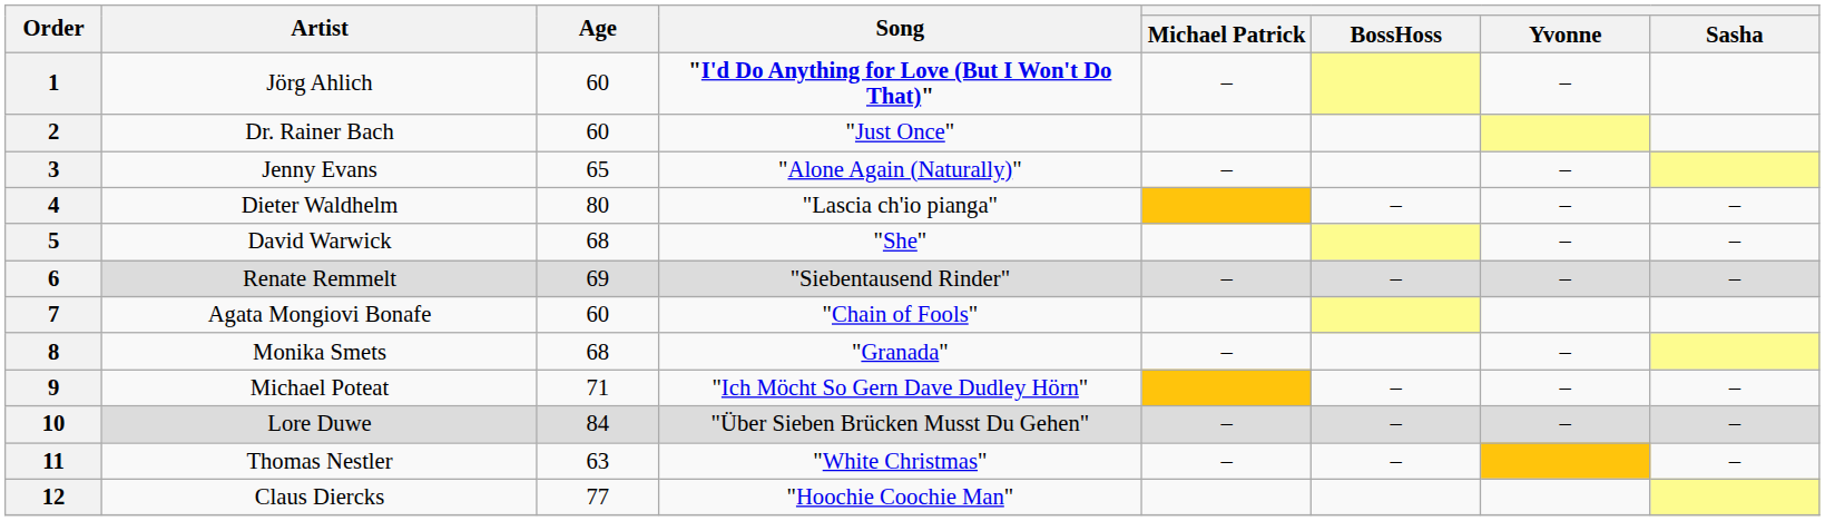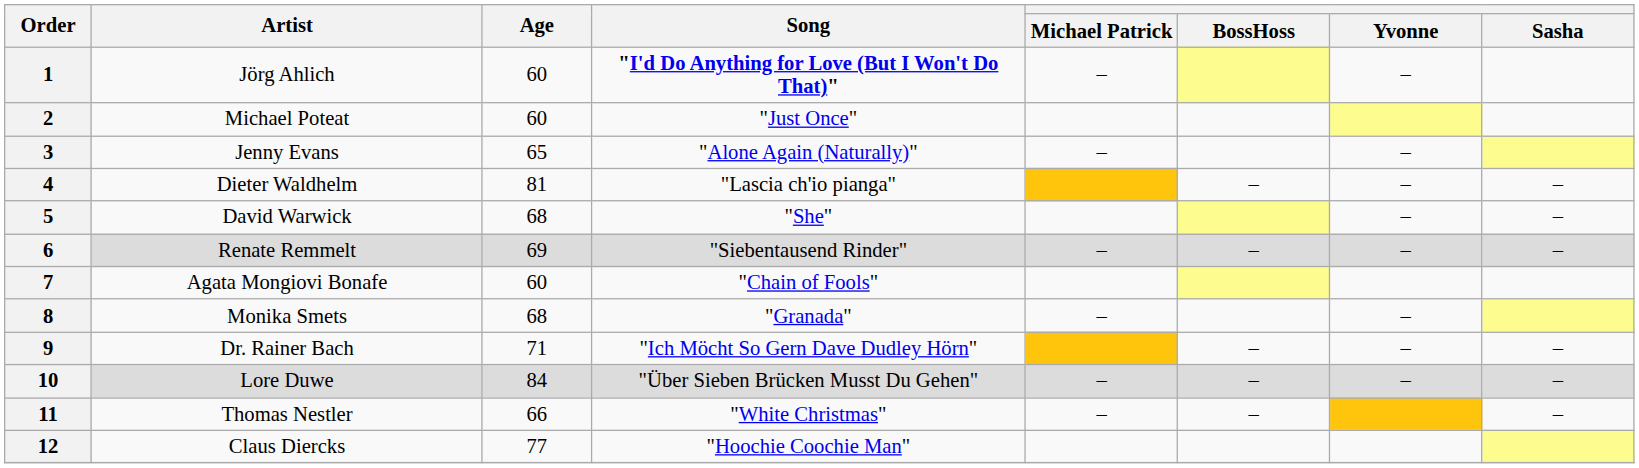2 | Artist: Dr. Rainer Bach -> Michael Poteat
4 | Age: 80 -> 81
9 | Artist: Michael Poteat -> Dr. Rainer Bach
11 | Age: 63 -> 66
